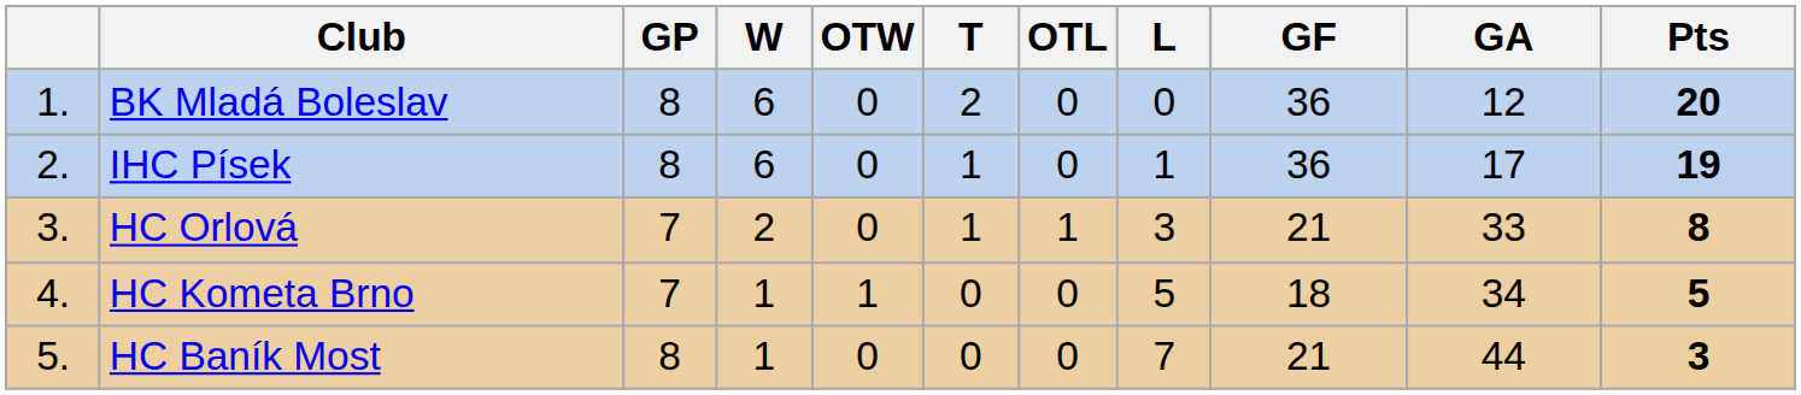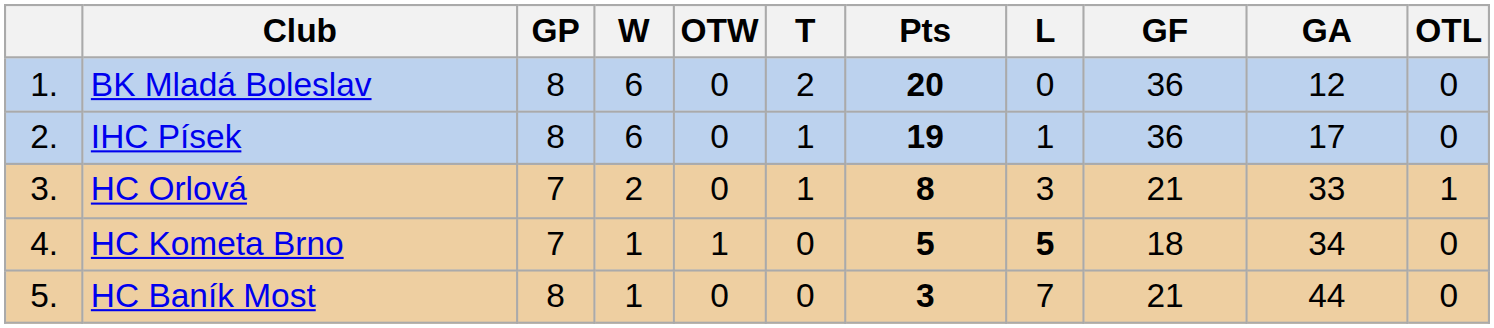columns swapped: OTL <-> Pts
HC Kometa Brno | L: normal -> bold
